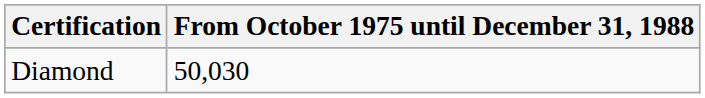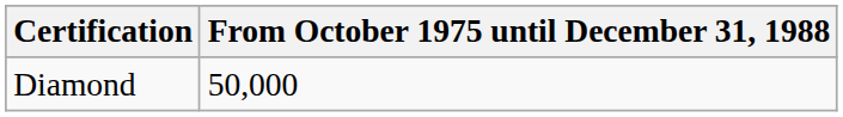Diamond | From October 1975 until December 31, 1988: 50,030 -> 50,000
